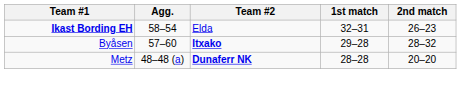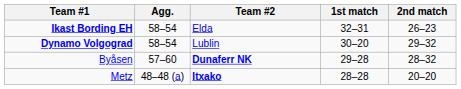+ row: Dynamo Volgograd | 58–54 | Lublin | 30–20 | 29–32
Byåsen | Team #2: Itxako -> Dunaferr NK
Metz | Team #2: Dunaferr NK -> Itxako
